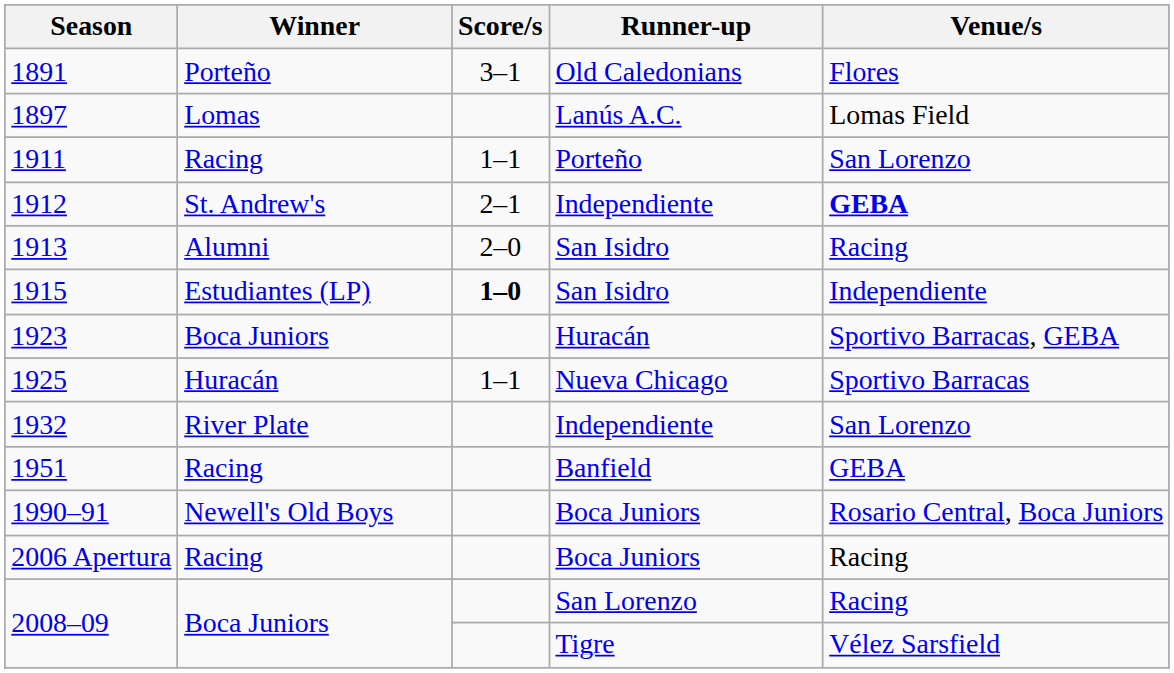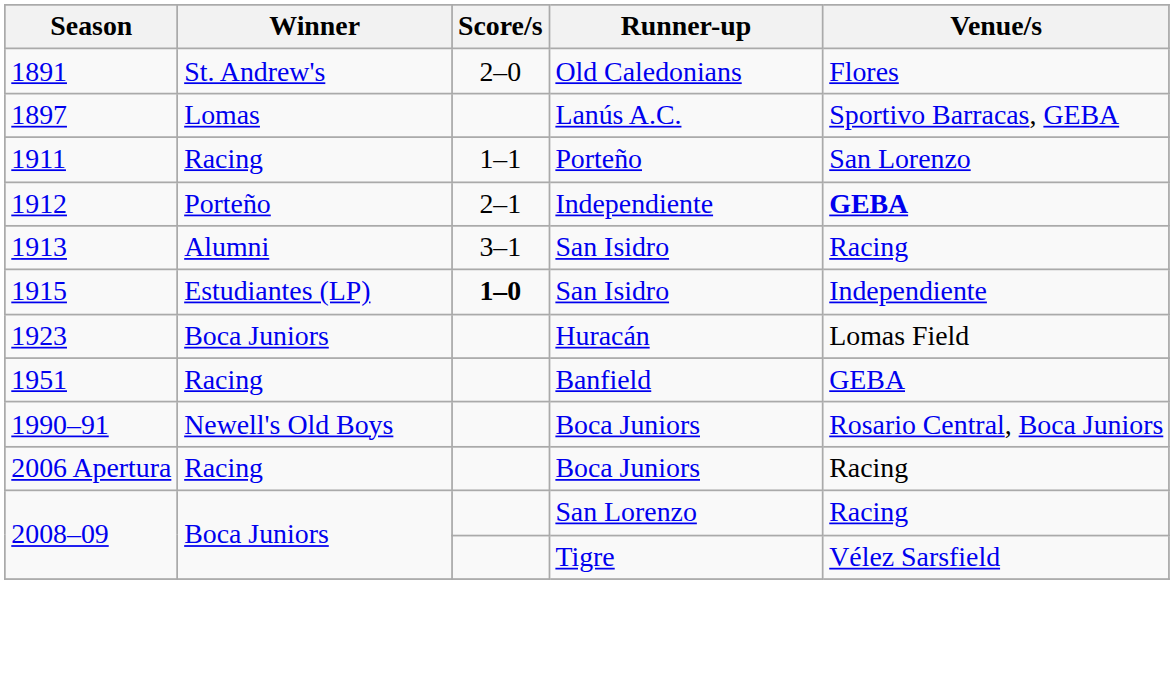1891 | Winner: Porteño -> St. Andrew's
1891 | Score/s: 3–1 -> 2–0
1897 | Venue/s: Lomas Field -> Sportivo Barracas, GEBA
1912 | Winner: St. Andrew's -> Porteño
1913 | Score/s: 2–0 -> 3–1
1923 | Venue/s: Sportivo Barracas, GEBA -> Lomas Field
- row: 1925 | Huracán | 1–1 | Nueva Chicago | Sportivo Barracas
- row: 1932 | River Plate | Independiente | San Lorenzo
